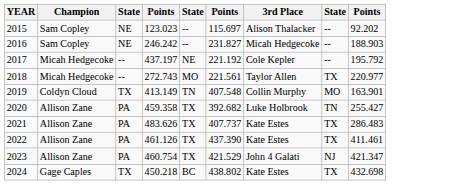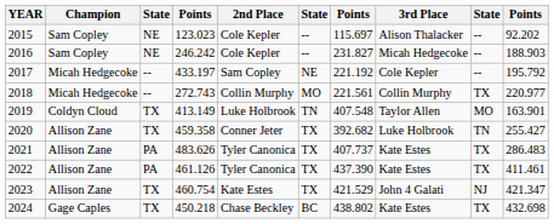+ column: 2nd Place | Cole Kepler | Cole Kepler | Sam Copley | Collin Murphy | Luke Holbrook | Conner Jeter | Tyler Canonica | Tyler Canonica | Kate Estes | Chase Beckley
2017 | column 4: 437.197 -> 433.197
2018 | 3rd Place: Taylor Allen -> Collin Murphy
2019 | 3rd Place: Collin Murphy -> Taylor Allen
2020 | column 3: PA -> TX
2023 | column 3: PA -> TX
